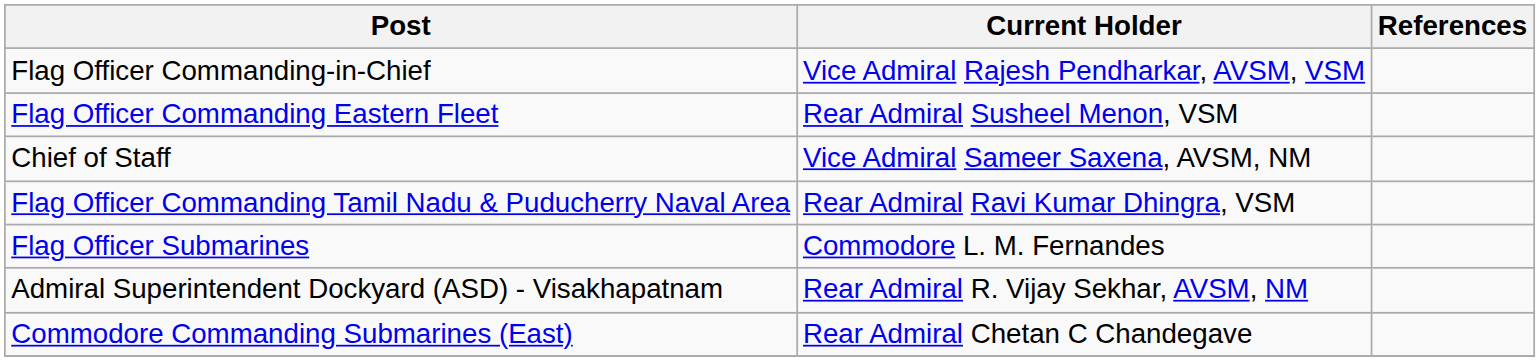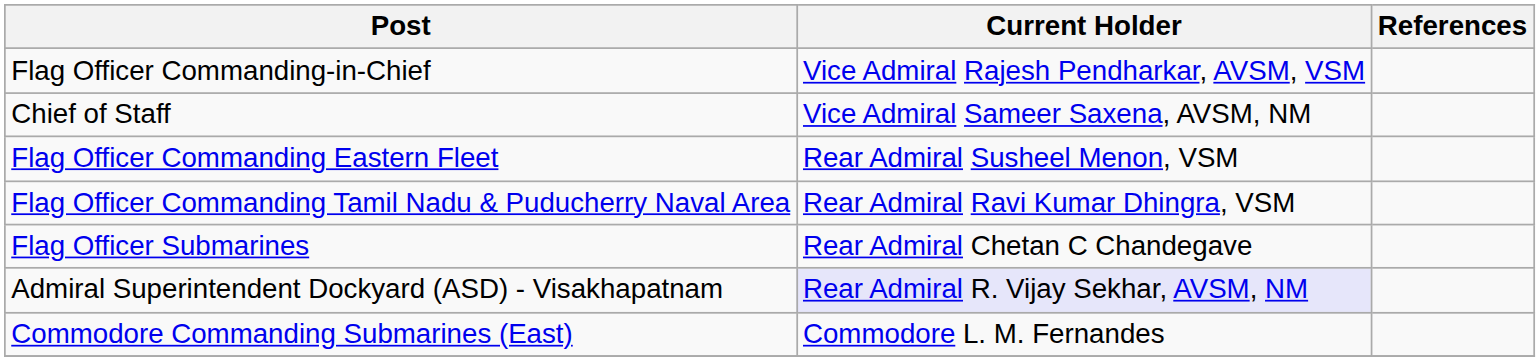rows swapped: Chief of Staff <-> Flag Officer Commanding Eastern Fleet
Flag Officer Submarines | Current Holder: Commodore L. M. Fernandes -> Rear Admiral Chetan C Chandegave
Admiral Superintendent Dockyard (ASD) - Visakhapatnam | Current Holder: no background -> lavender background
Commodore Commanding Submarines (East) | Current Holder: Rear Admiral Chetan C Chandegave -> Commodore L. M. Fernandes
